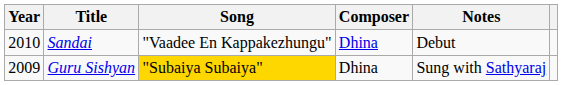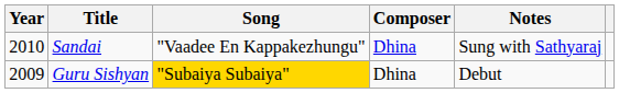Sandai | Notes: Debut -> Sung with Sathyaraj
Guru Sishyan | Notes: Sung with Sathyaraj -> Debut
